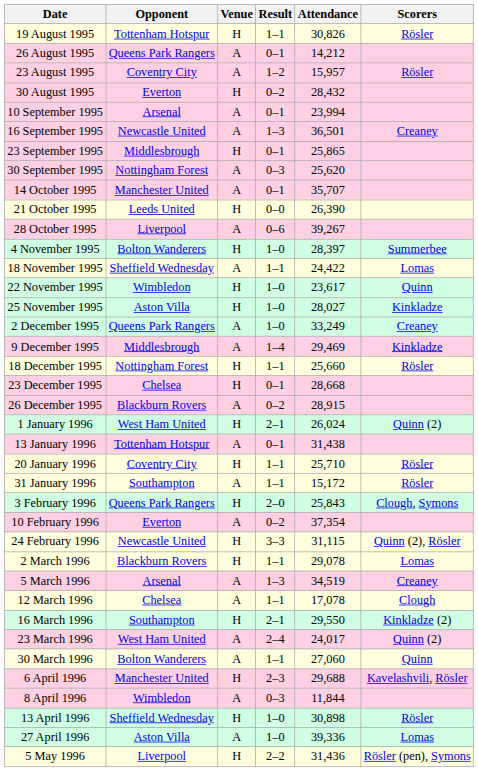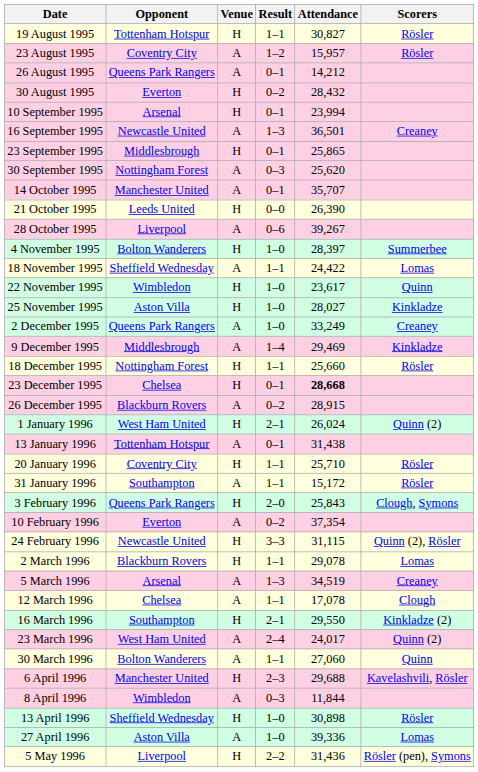19 August 1995 | Attendance: 30,826 -> 30,827
rows swapped: 23 August 1995 <-> 26 August 1995
10 September 1995 | Venue: A -> H
23 December 1995 | Attendance: normal -> bold
